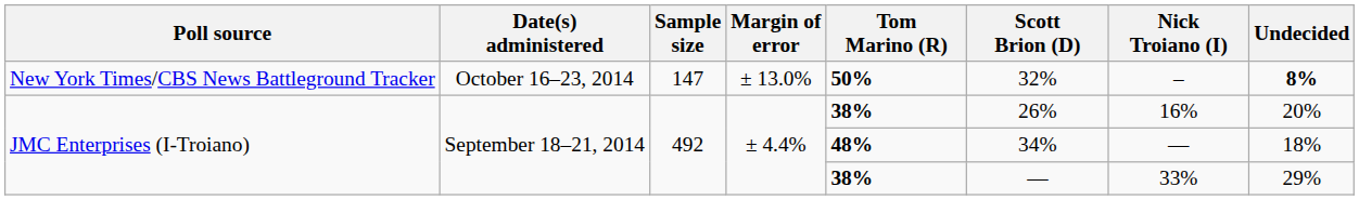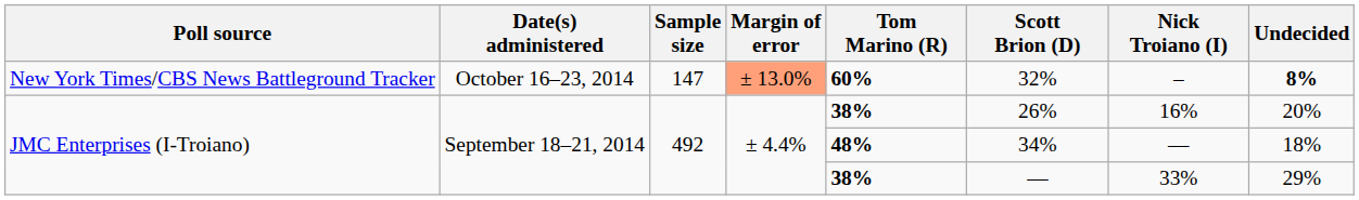New York Times/CBS News Battleground Tracker | Margin of error: no background -> lightsalmon background
New York Times/CBS News Battleground Tracker | Tom Marino (R): 50% -> 60%
